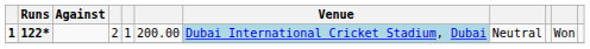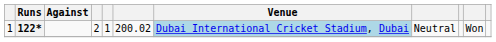122* | column 1: bold -> normal
122* | column 6: 200.00 -> 200.02
